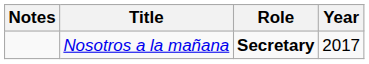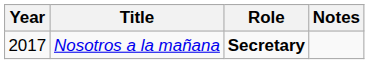columns swapped: Year <-> Notes
